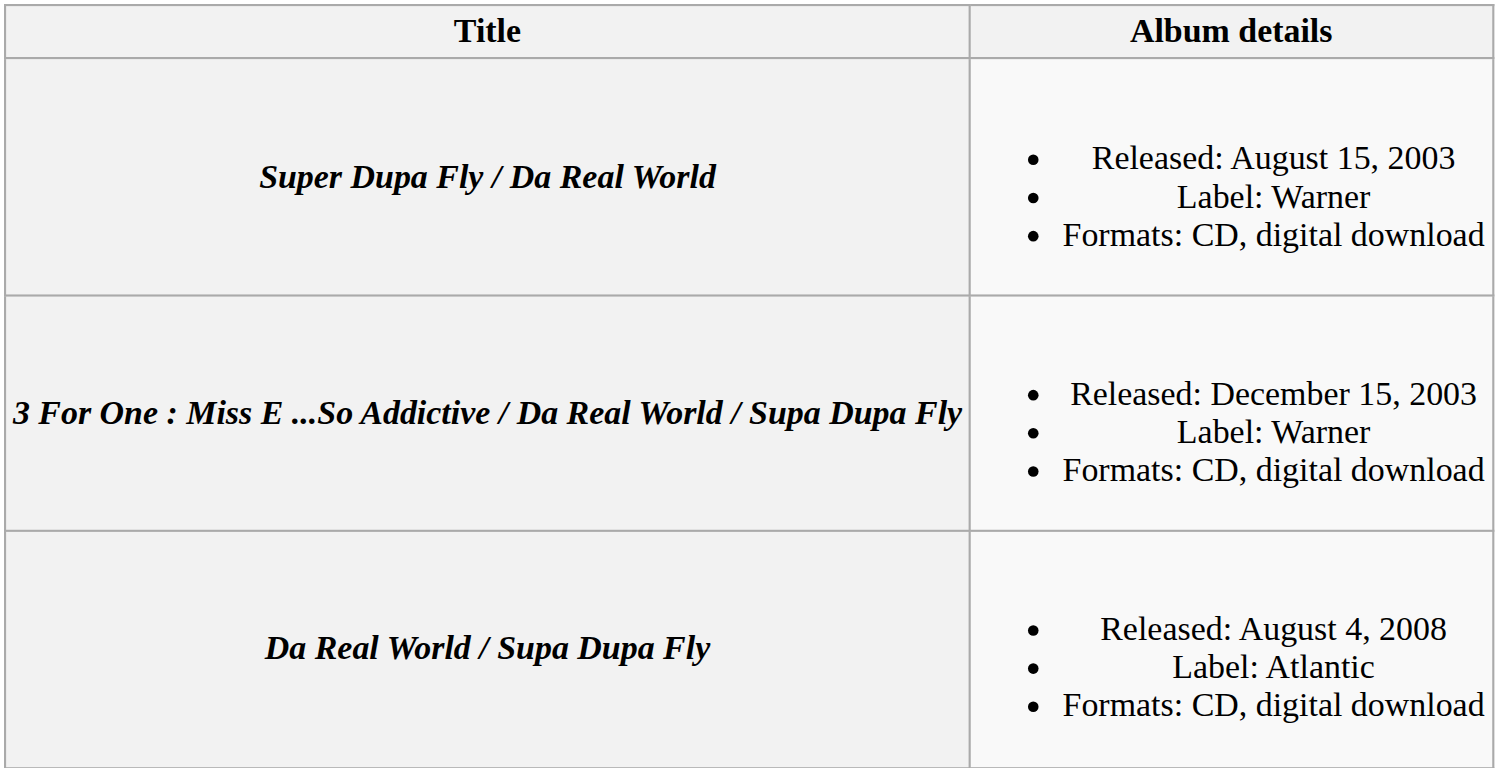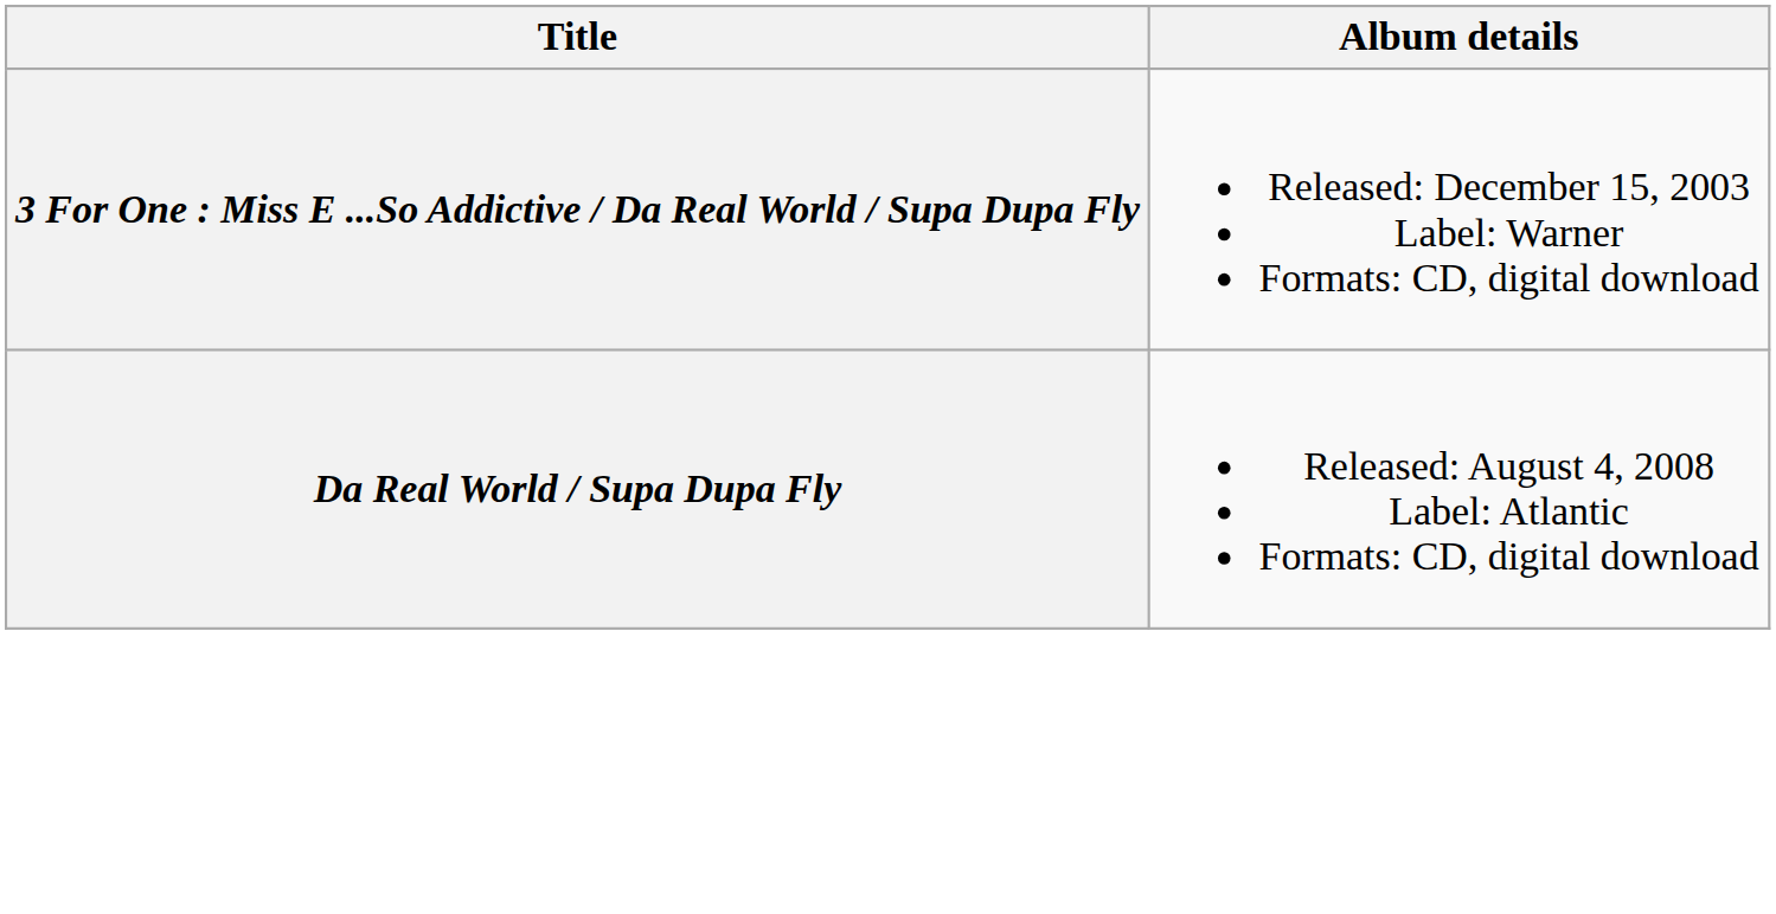- row: Super Dupa Fly / Da Real World | Released: August 15, 2003 Label: Warner Formats: CD, digital download
